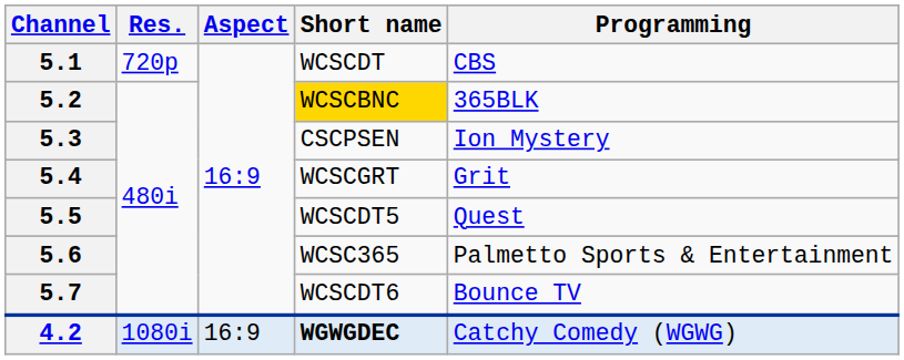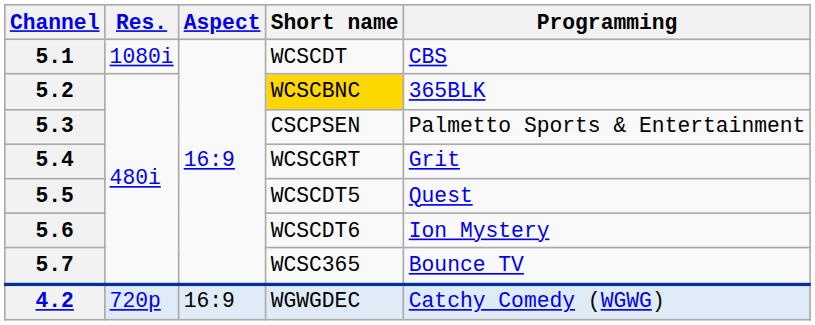5.1 | Res.: 720p -> 1080i
5.3 | Programming: Ion Mystery -> Palmetto Sports & Entertainment
5.6 | Short name: WCSC365 -> WCSCDT6
5.6 | Programming: Palmetto Sports & Entertainment -> Ion Mystery
5.7 | Short name: WCSCDT6 -> WCSC365
4.2 | Res.: 1080i -> 720p
4.2 | Short name: bold -> normal
